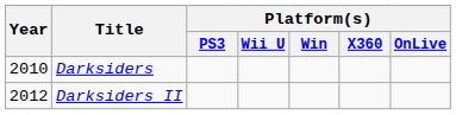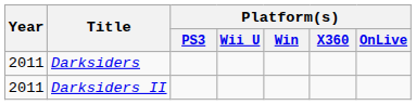Darksiders | Year: 2010 -> 2011
Darksiders II | Year: 2012 -> 2011
